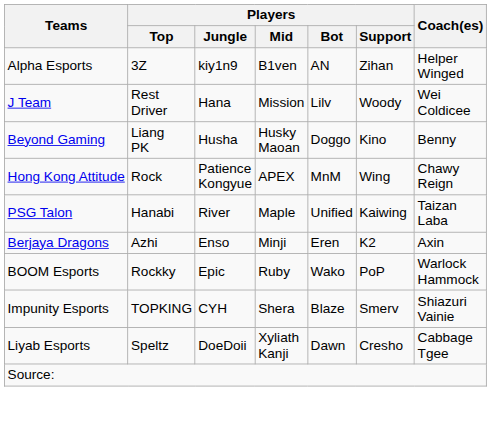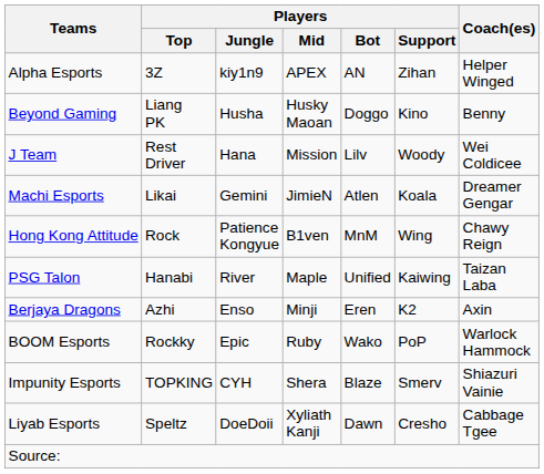Alpha Esports | Players / Mid: B1ven -> APEX
rows swapped: Beyond Gaming <-> J Team
+ row: Machi Esports | Likai | Gemini | JimieN | Atlen | Koala | Dreamer Gengar
Hong Kong Attitude | Players / Mid: APEX -> B1ven
